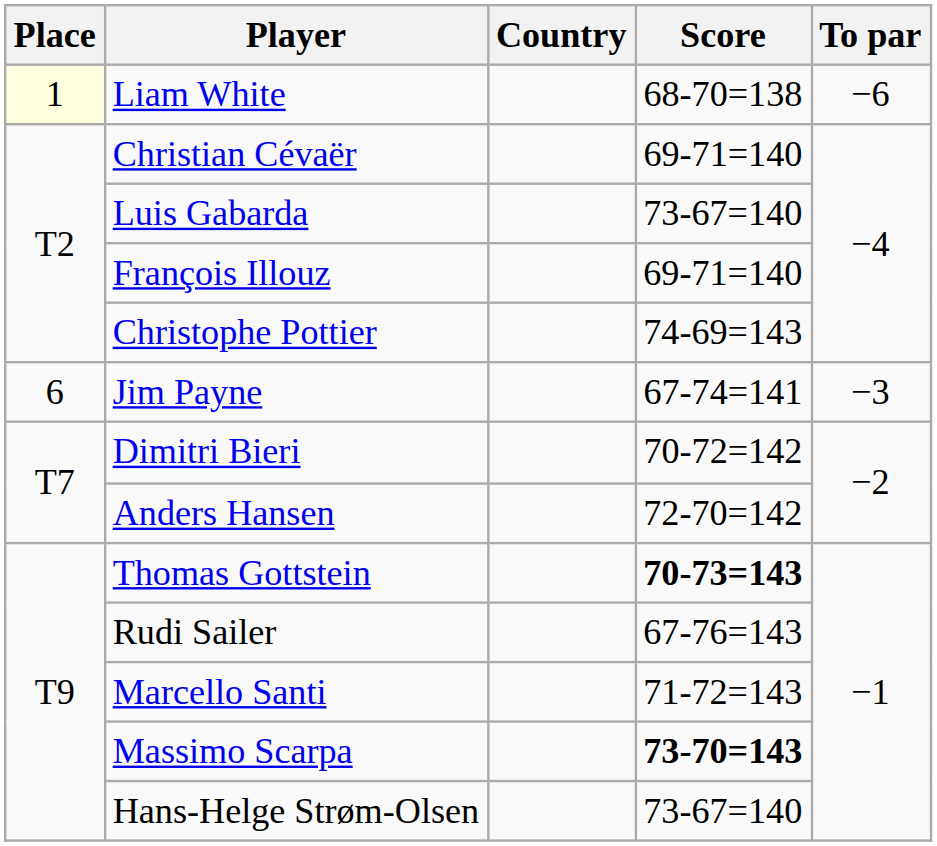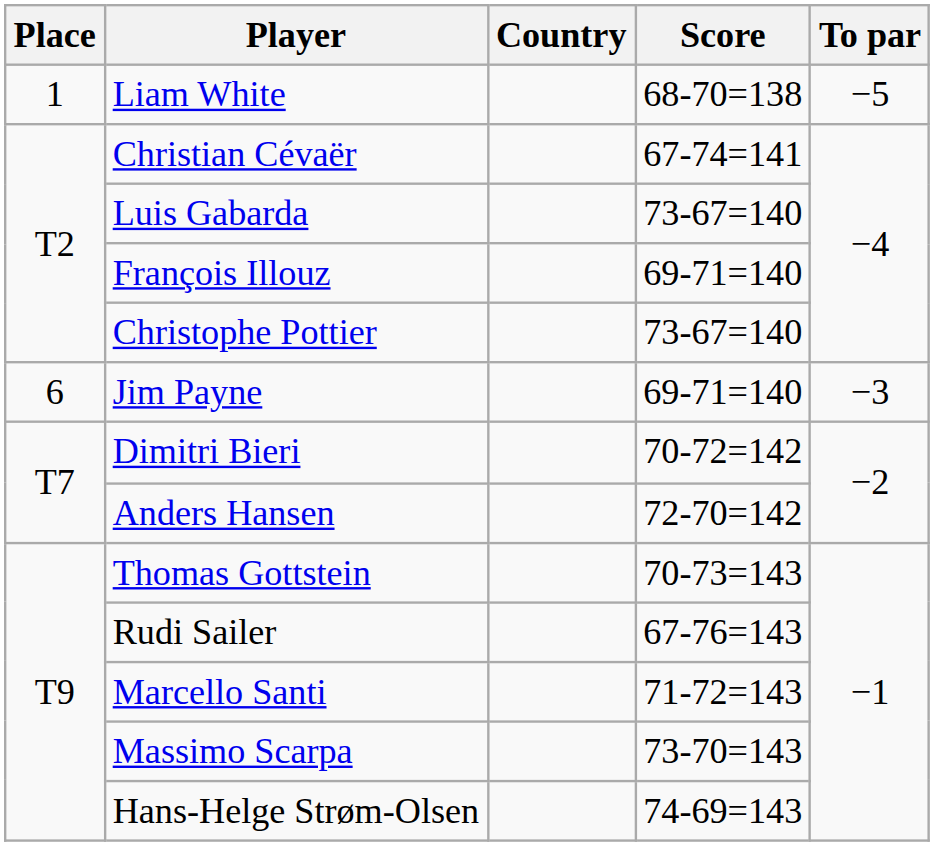Liam White | Place: lightyellow background -> no background
Liam White | To par: −6 -> −5
Christian Cévaër | Score: 69-71=140 -> 67-74=141
Christophe Pottier | Score: 74-69=143 -> 73-67=140
Jim Payne | Score: 67-74=141 -> 69-71=140
Thomas Gottstein | Score: bold -> normal
Massimo Scarpa | Score: bold -> normal
Hans-Helge Strøm-Olsen | Score: 73-67=140 -> 74-69=143
